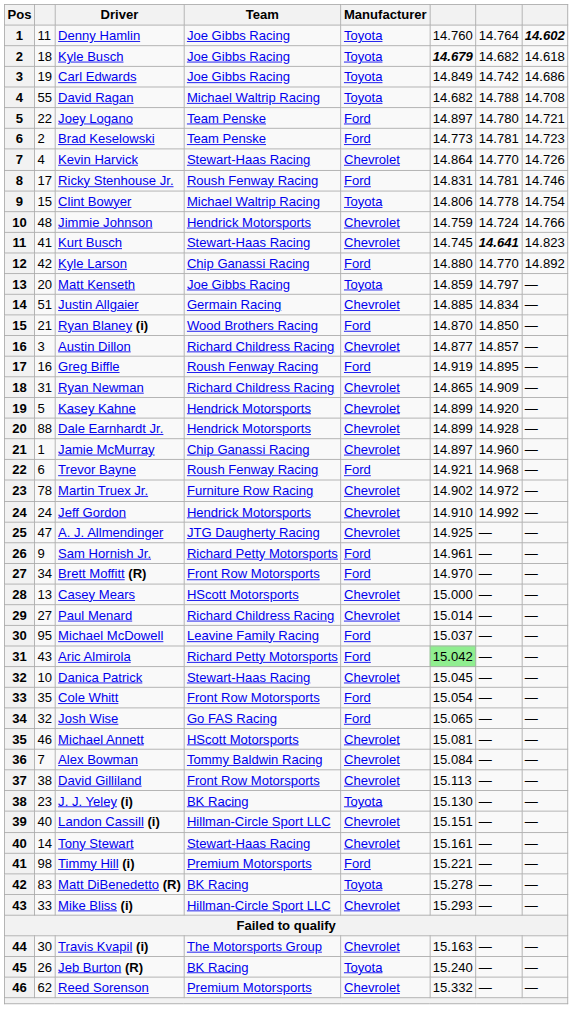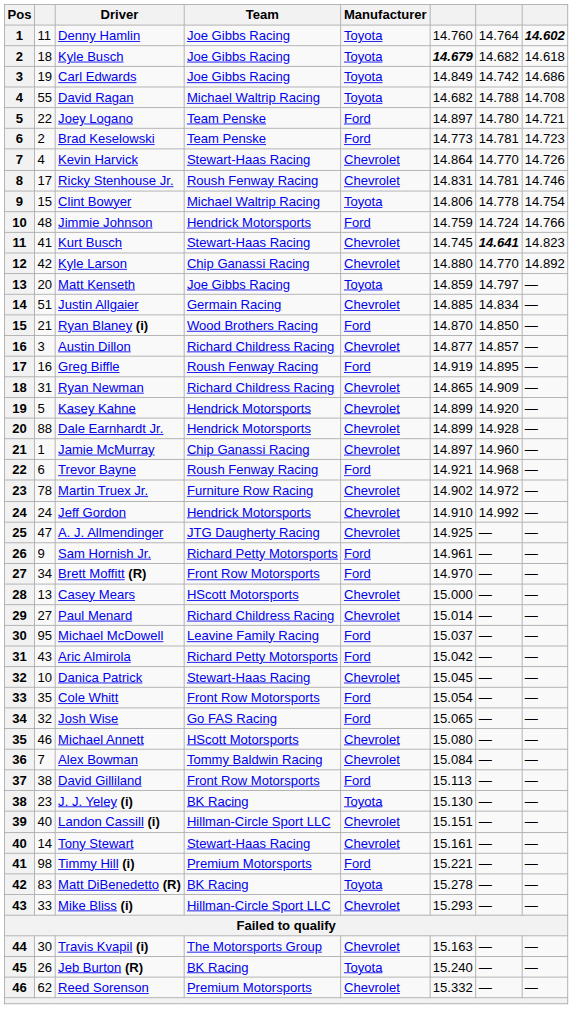Ricky Stenhouse Jr. | Manufacturer: Ford -> Chevrolet
Jimmie Johnson | Manufacturer: Chevrolet -> Ford
Kyle Larson | Manufacturer: Ford -> Chevrolet
Aric Almirola | column 6: lightgreen background -> no background
Michael Annett | column 6: 15.081 -> 15.080
David Gilliland | Manufacturer: Chevrolet -> Ford
